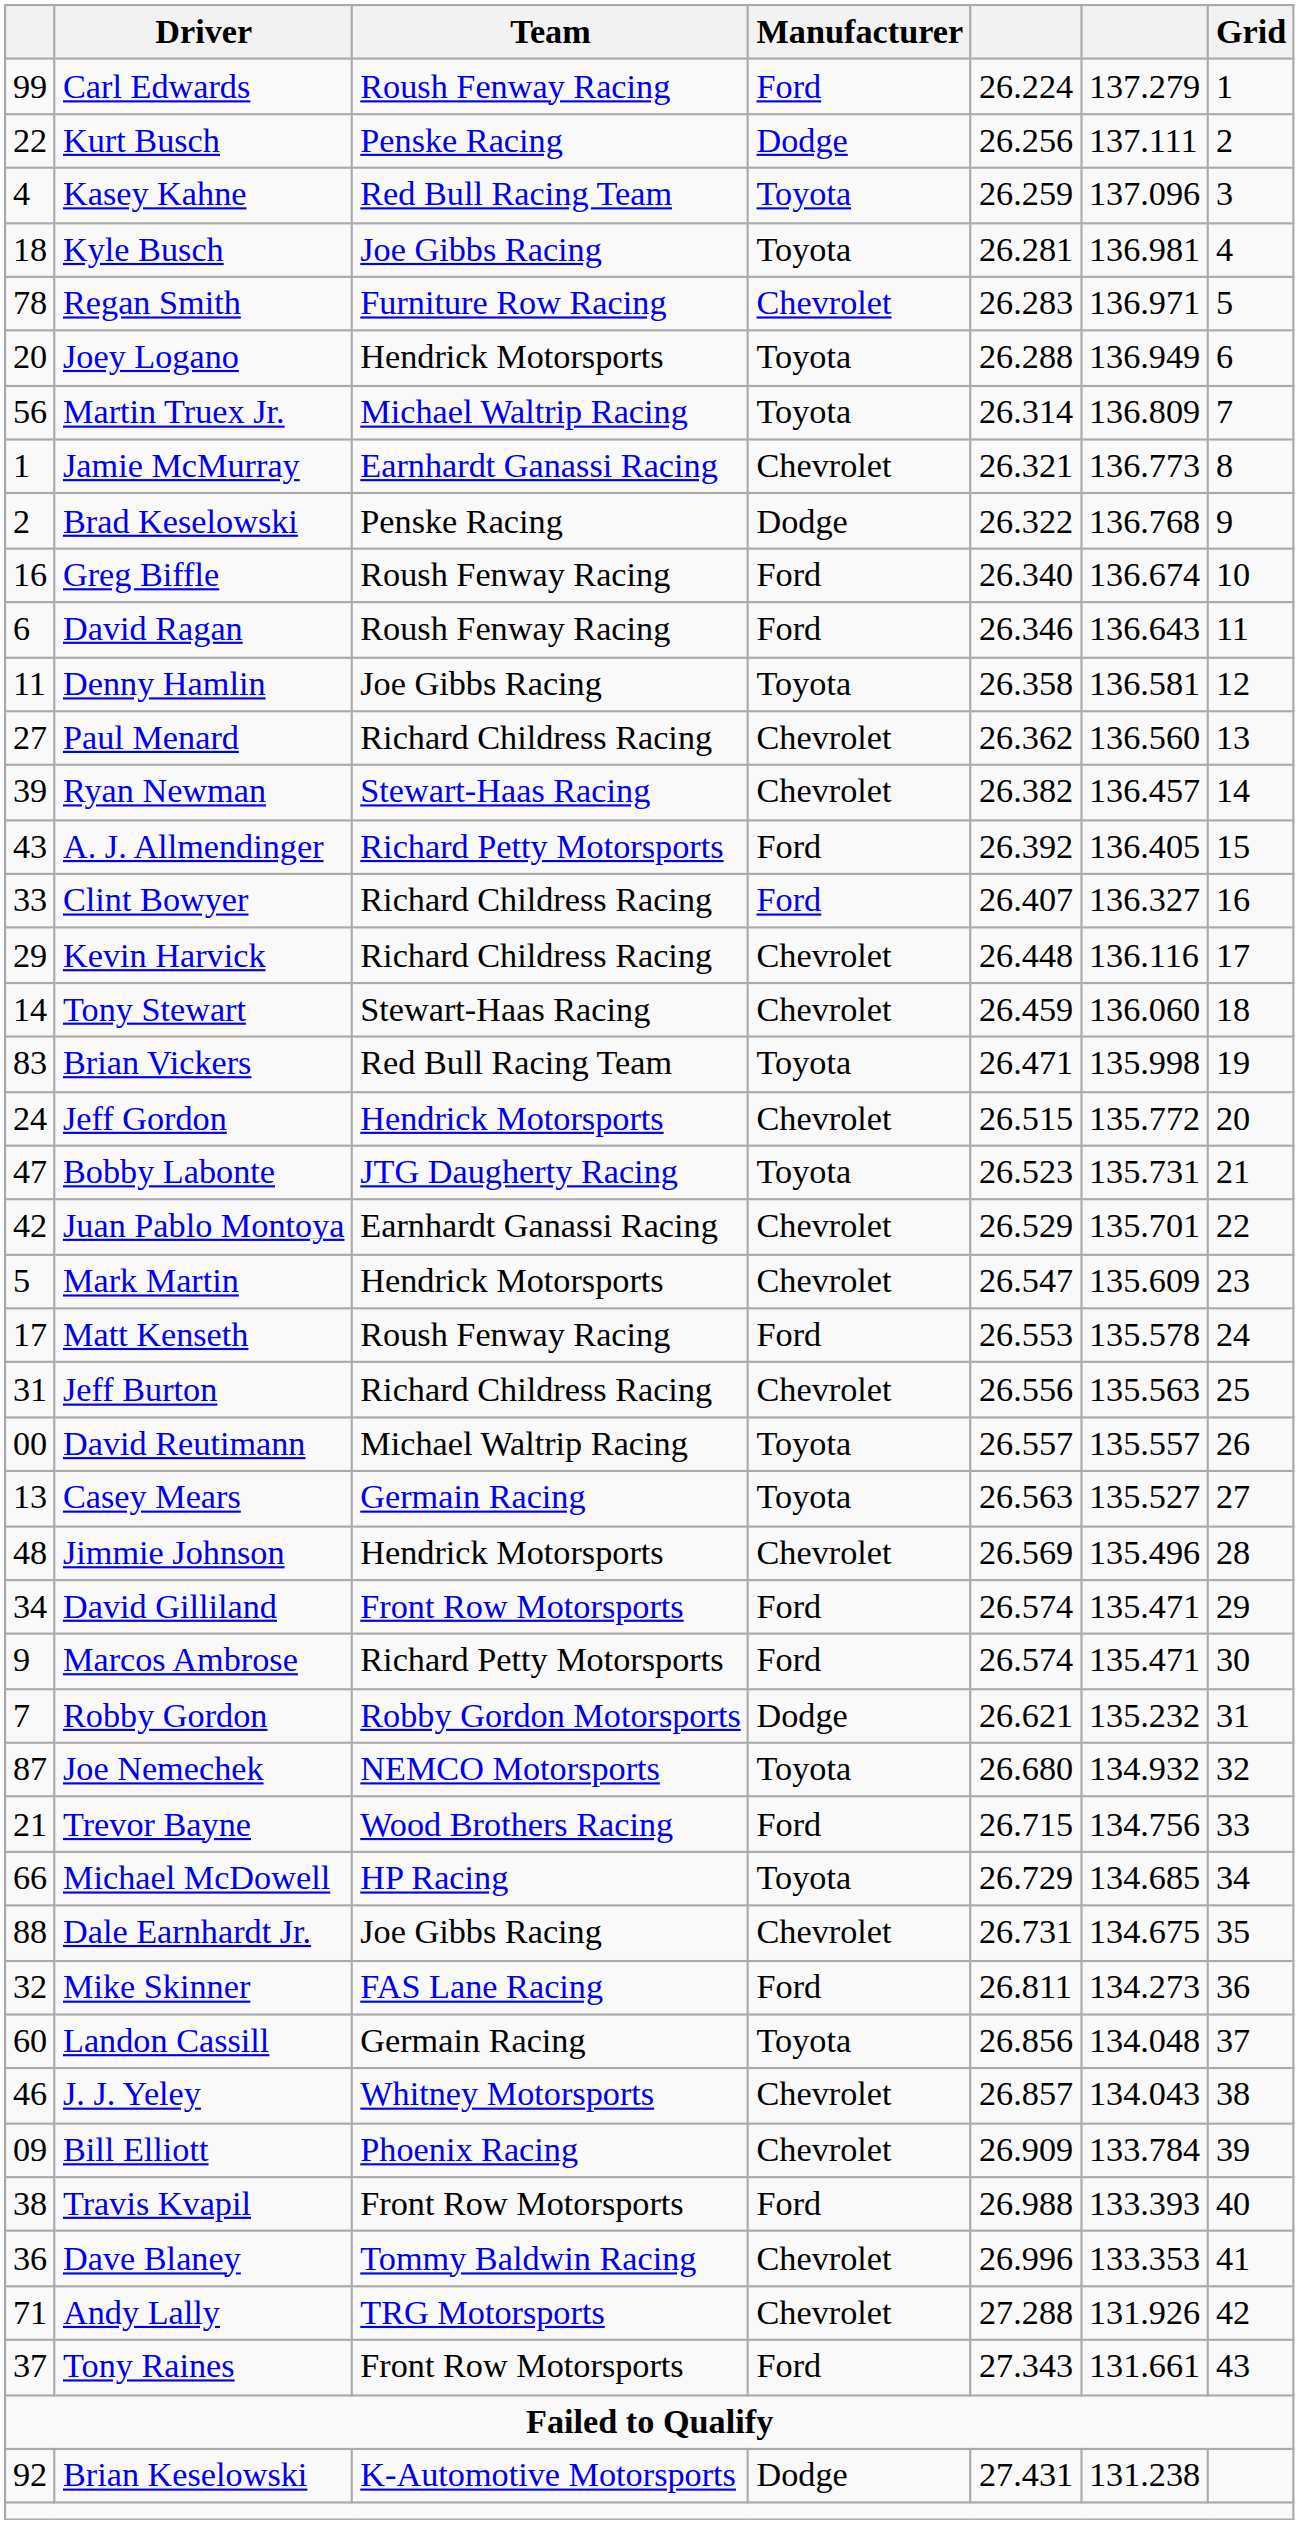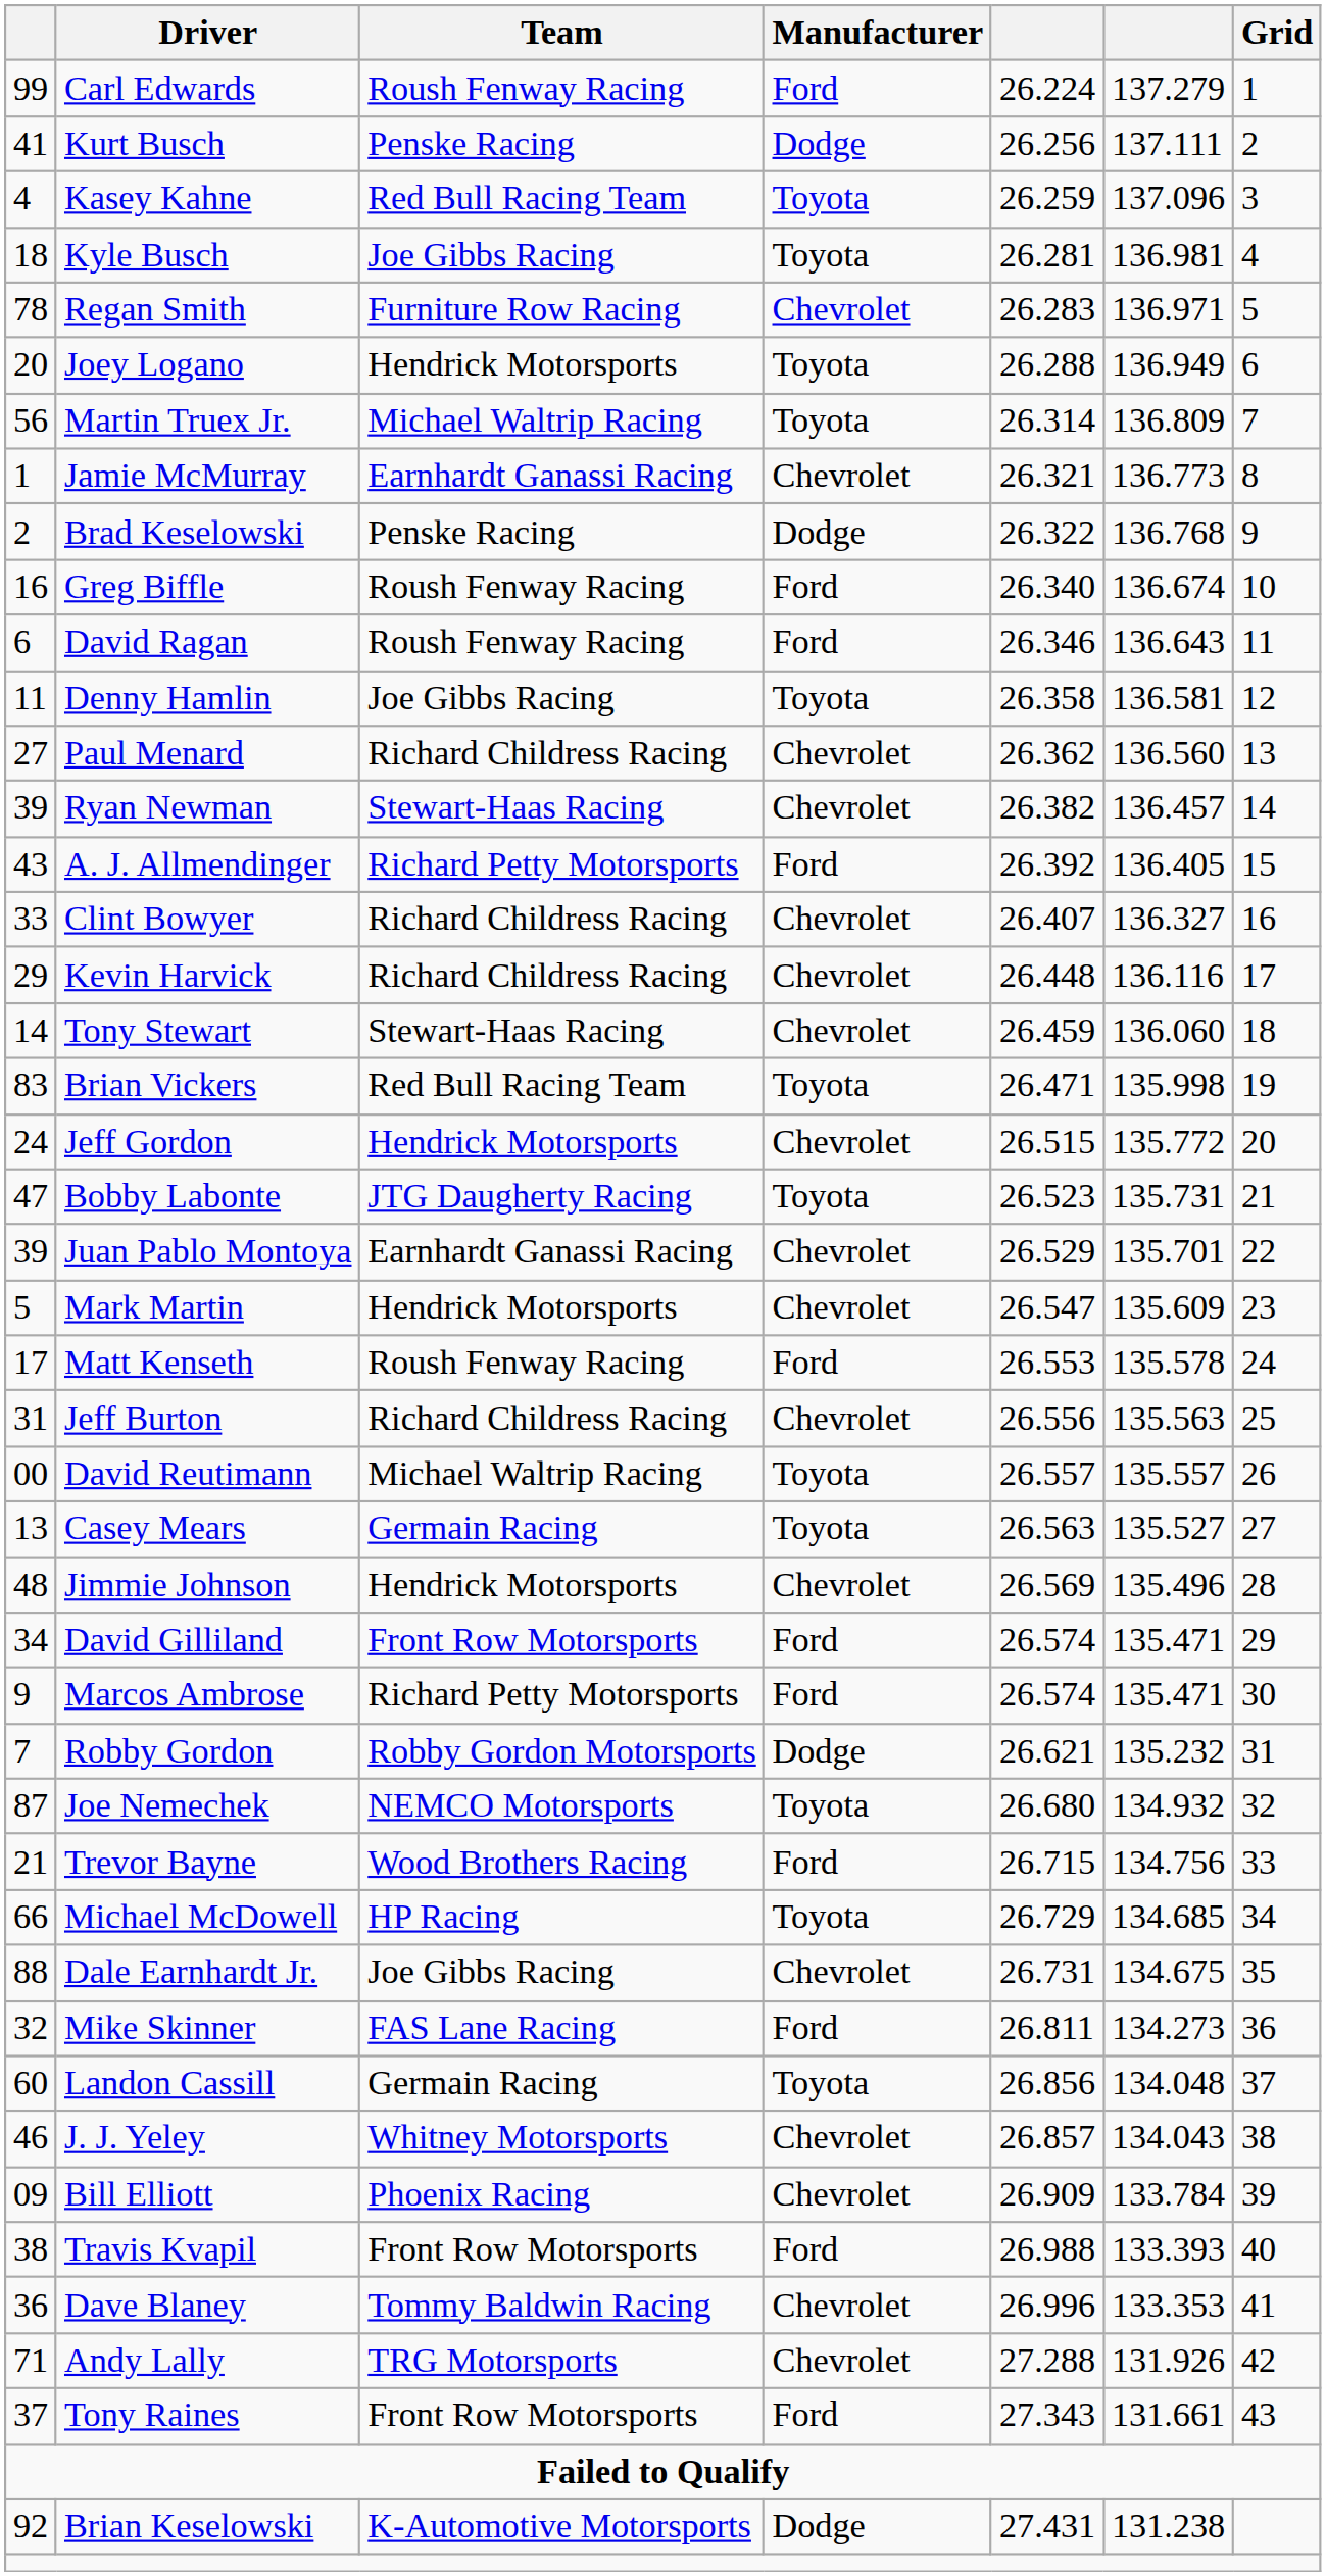Kurt Busch | column 1: 22 -> 41
Clint Bowyer | Manufacturer: Ford -> Chevrolet
Juan Pablo Montoya | column 1: 42 -> 39
